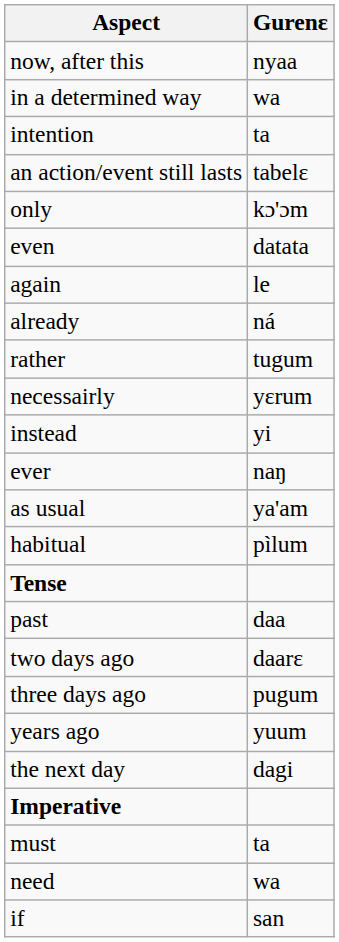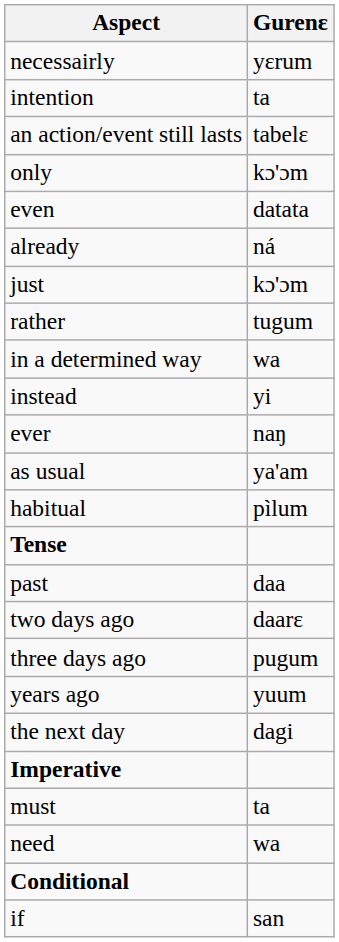- row: now, after this | nyaa
rows swapped: in a determined way <-> necessairly
- row: again | le
+ row: just | kɔ'ɔm
+ row: Conditional
